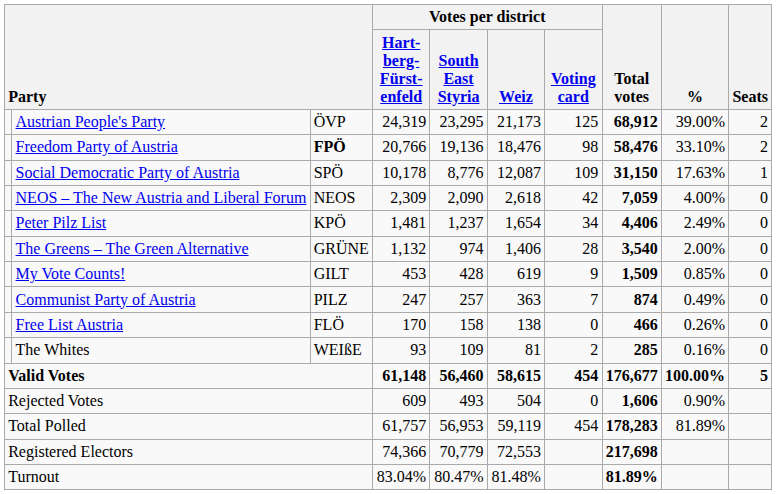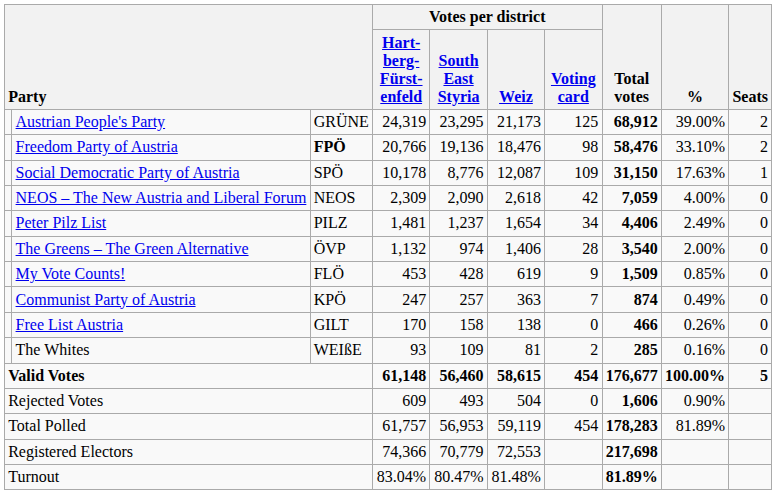Austrian People's Party | column 3: ÖVP -> GRÜNE
Peter Pilz List | column 3: KPÖ -> PILZ
The Greens – The Green Alternative | column 3: GRÜNE -> ÖVP
My Vote Counts! | column 3: GILT -> FLÖ
Communist Party of Austria | column 3: PILZ -> KPÖ
Free List Austria | column 3: FLÖ -> GILT
